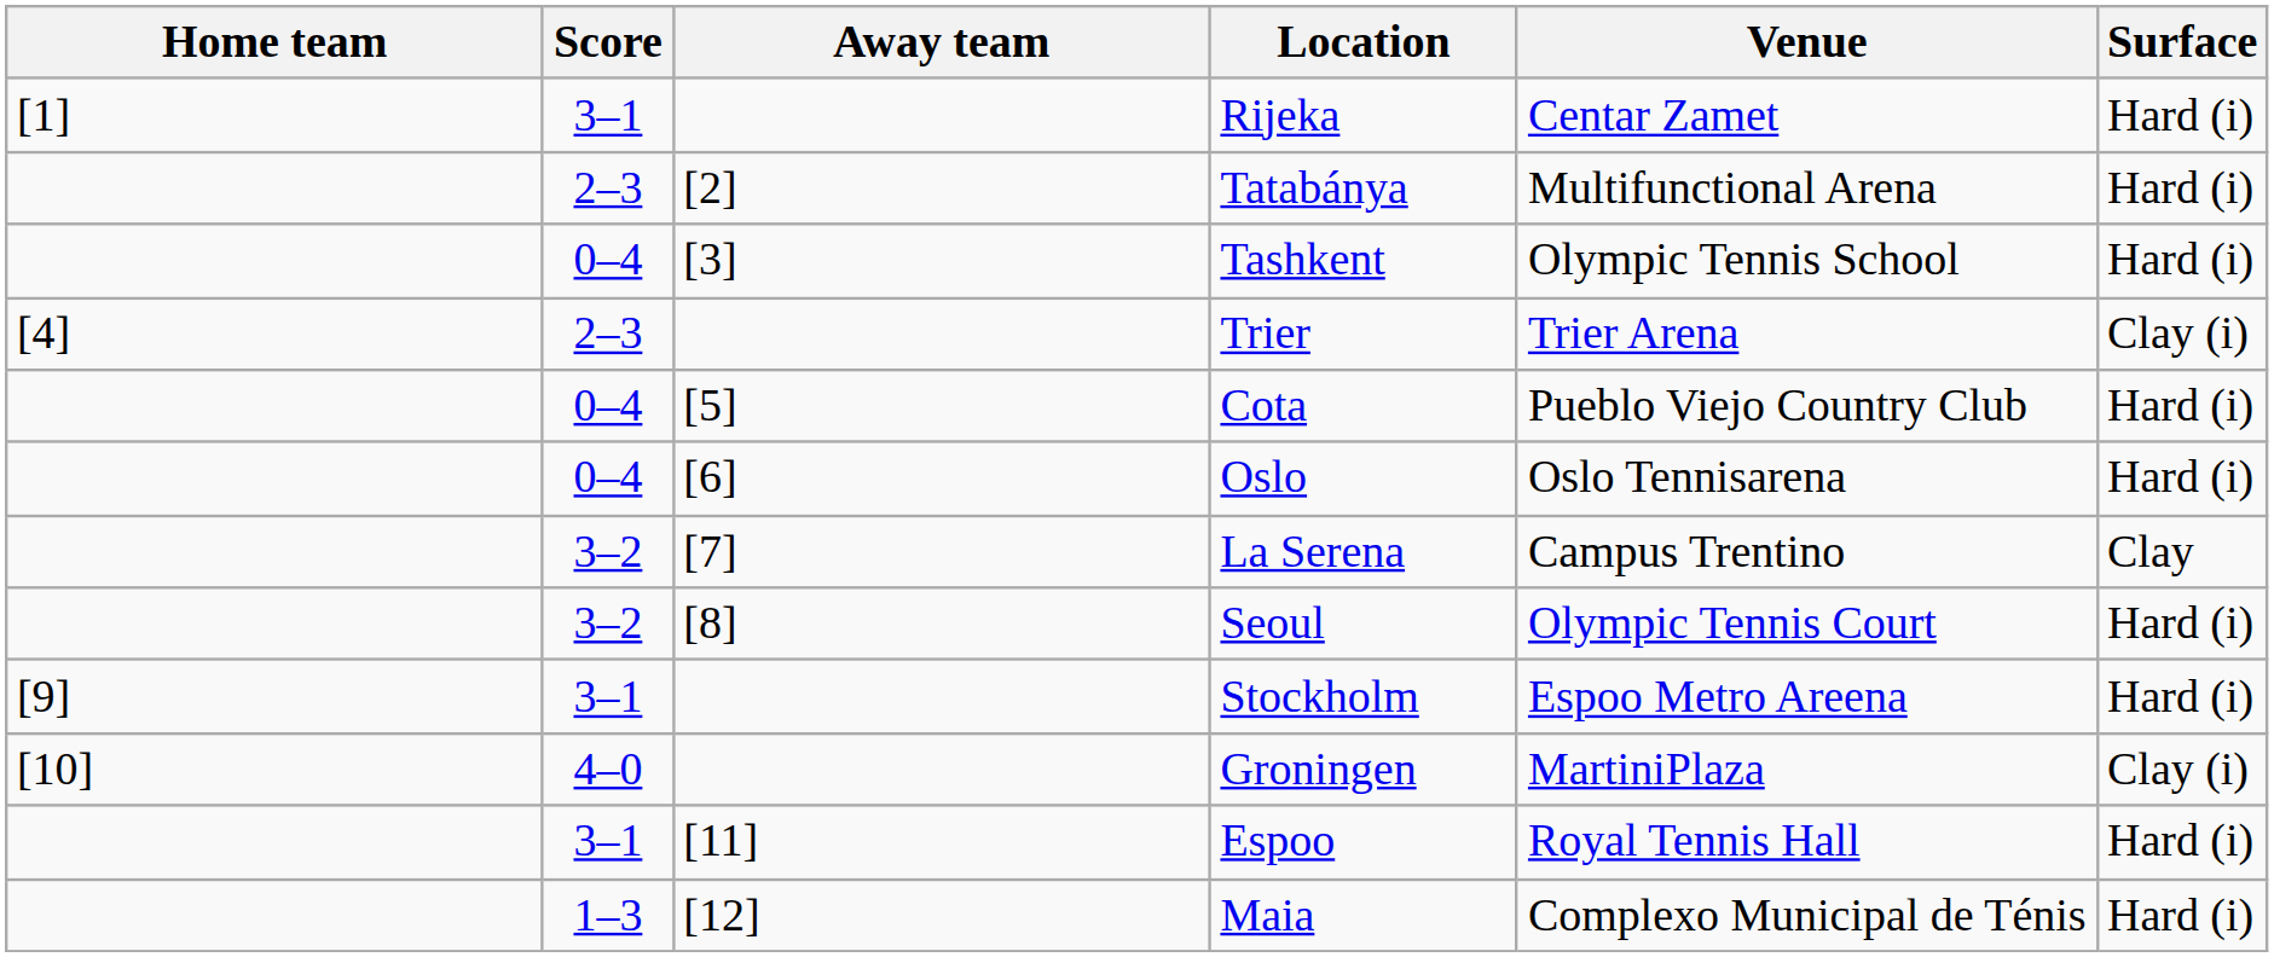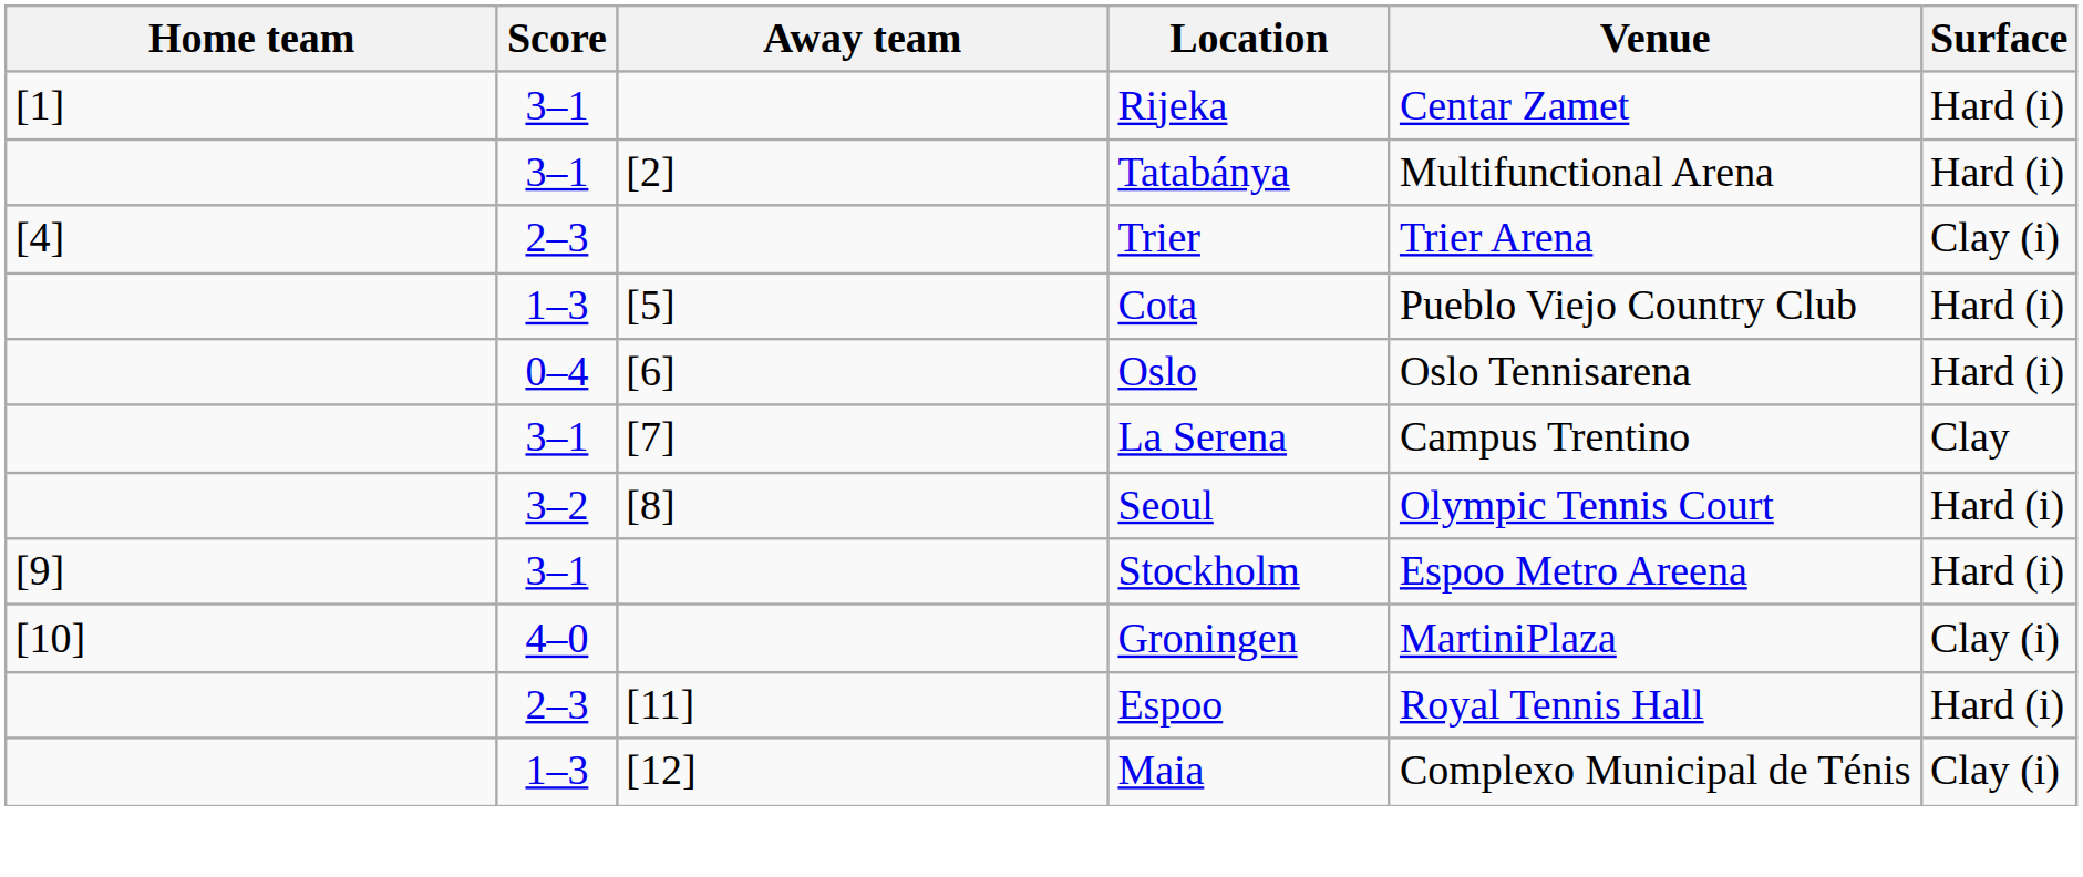Tatabánya | Score: 2–3 -> 3–1
- row: 0–4 | [3] | Tashkent | Olympic Tennis School | Hard (i)
Cota | Score: 0–4 -> 1–3
La Serena | Score: 3–2 -> 3–1
Espoo | Score: 3–1 -> 2–3
Maia | Surface: Hard (i) -> Clay (i)
